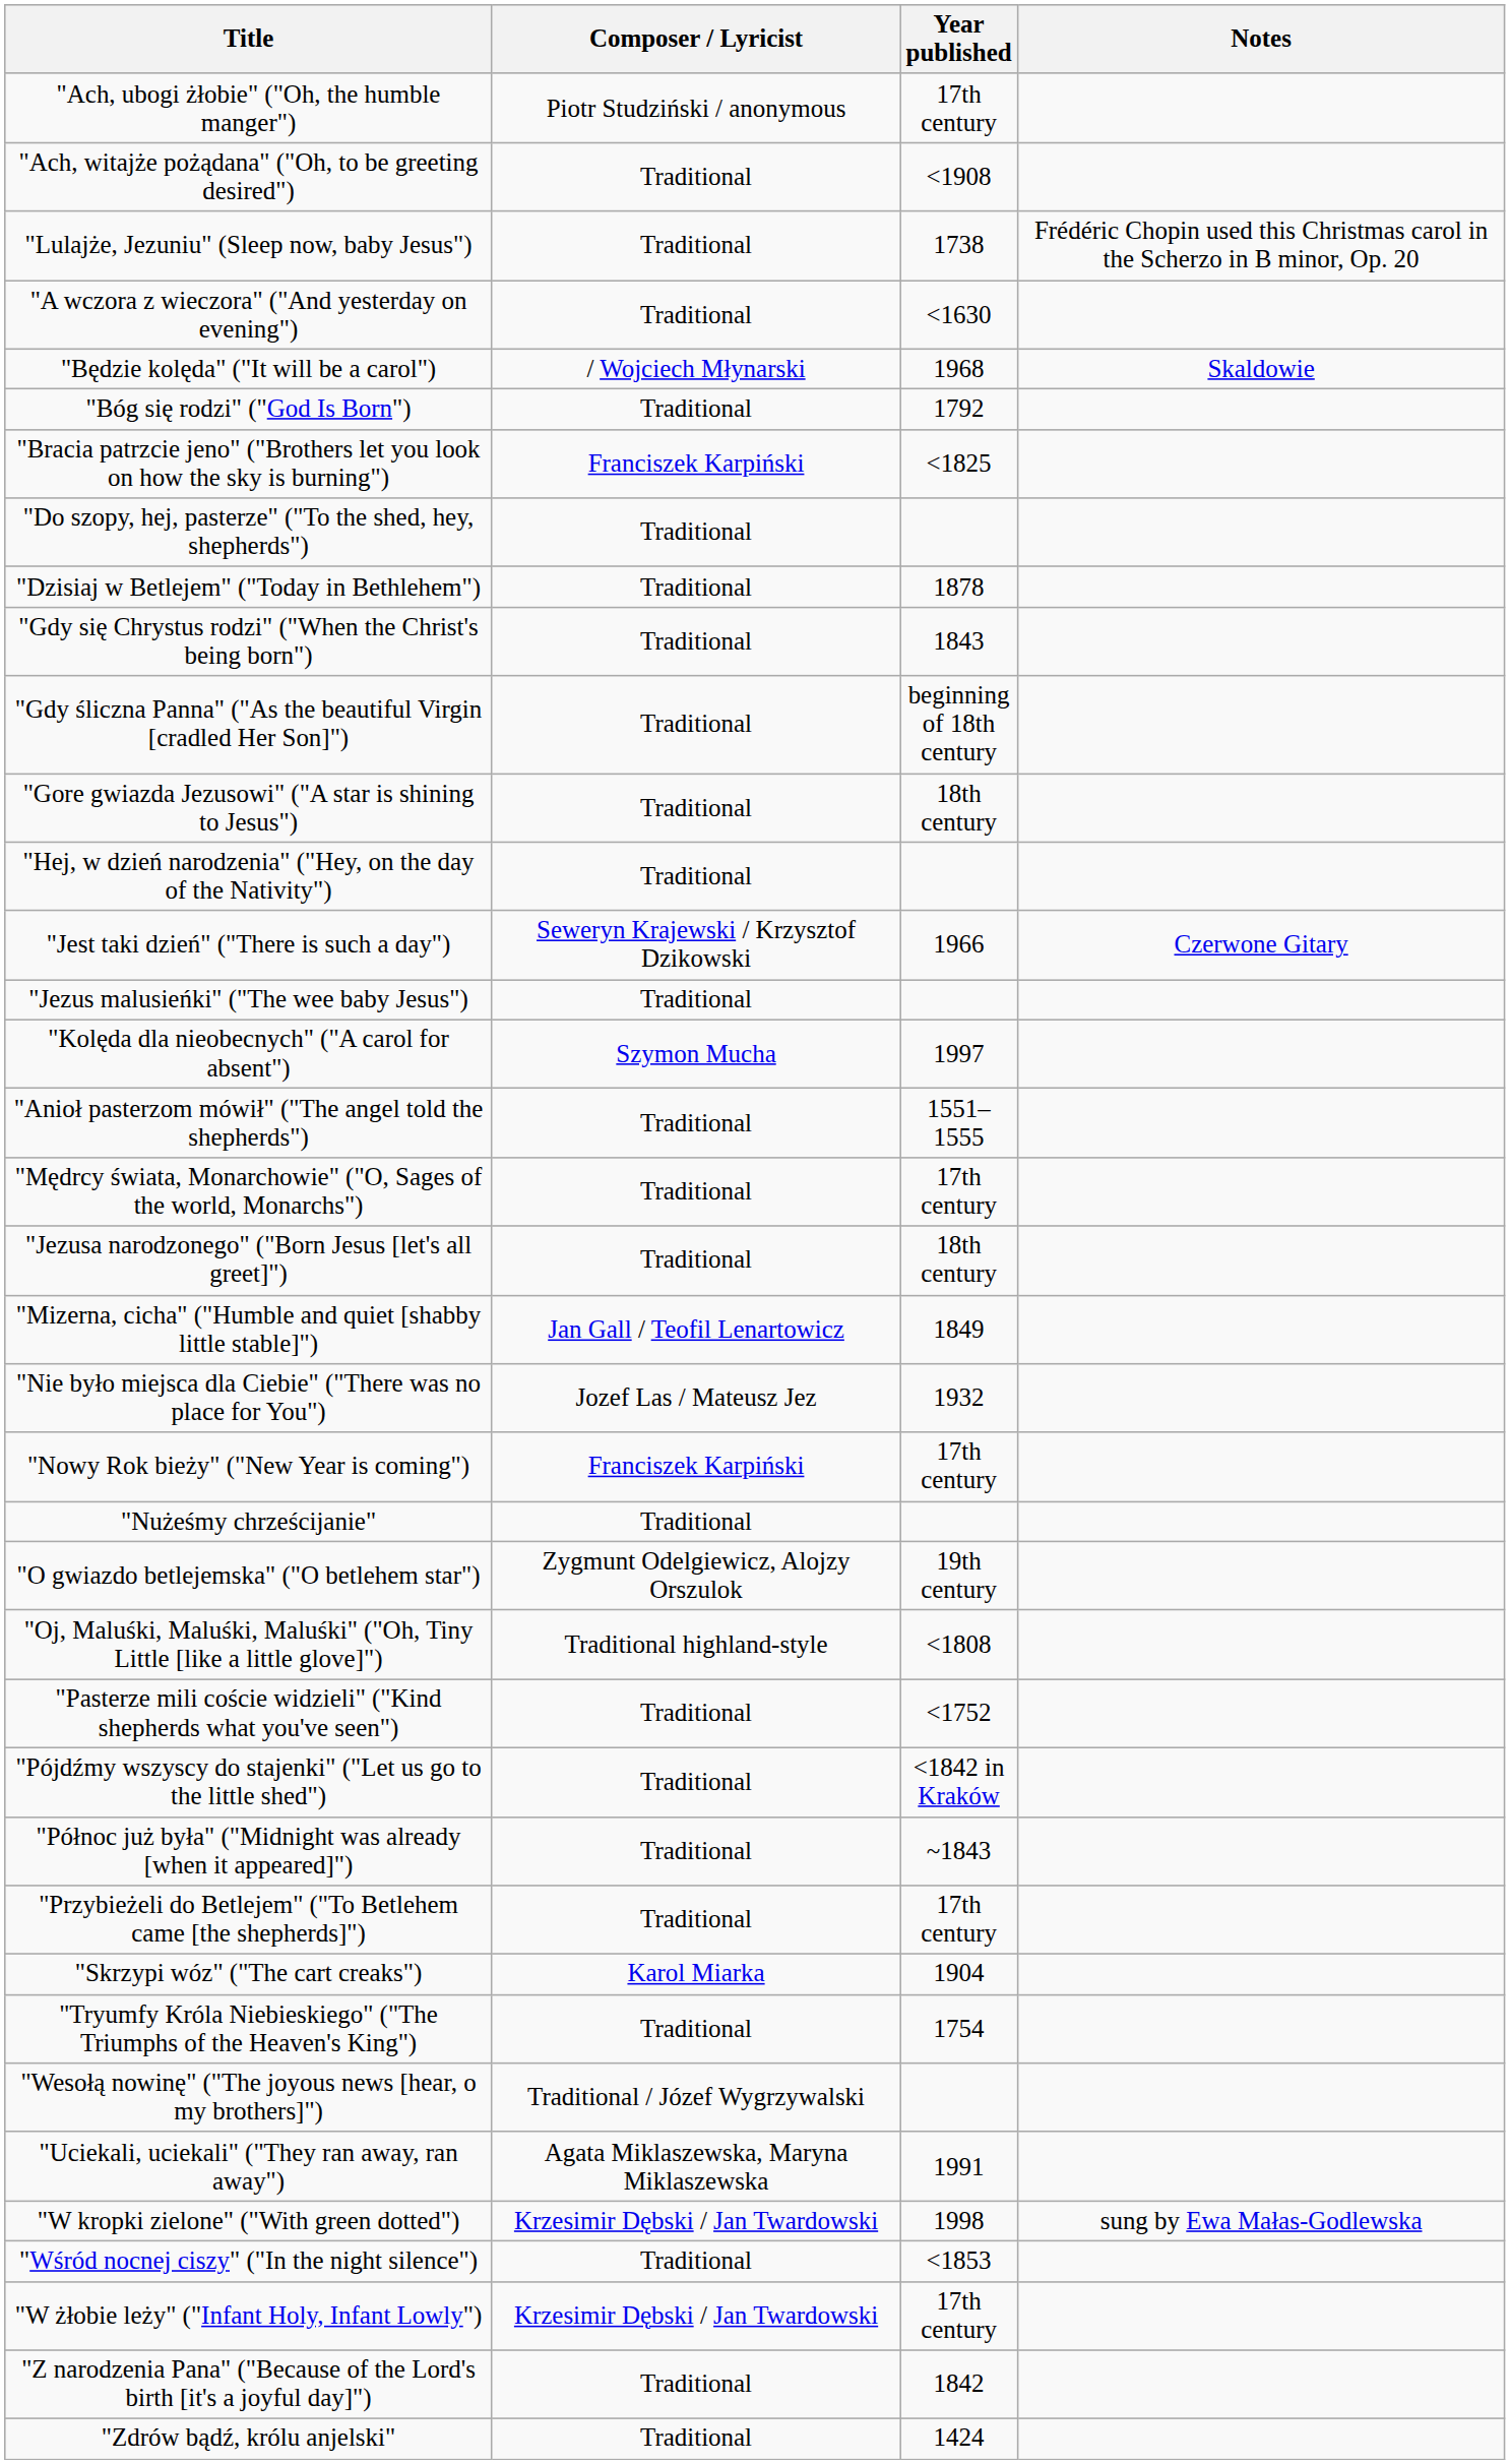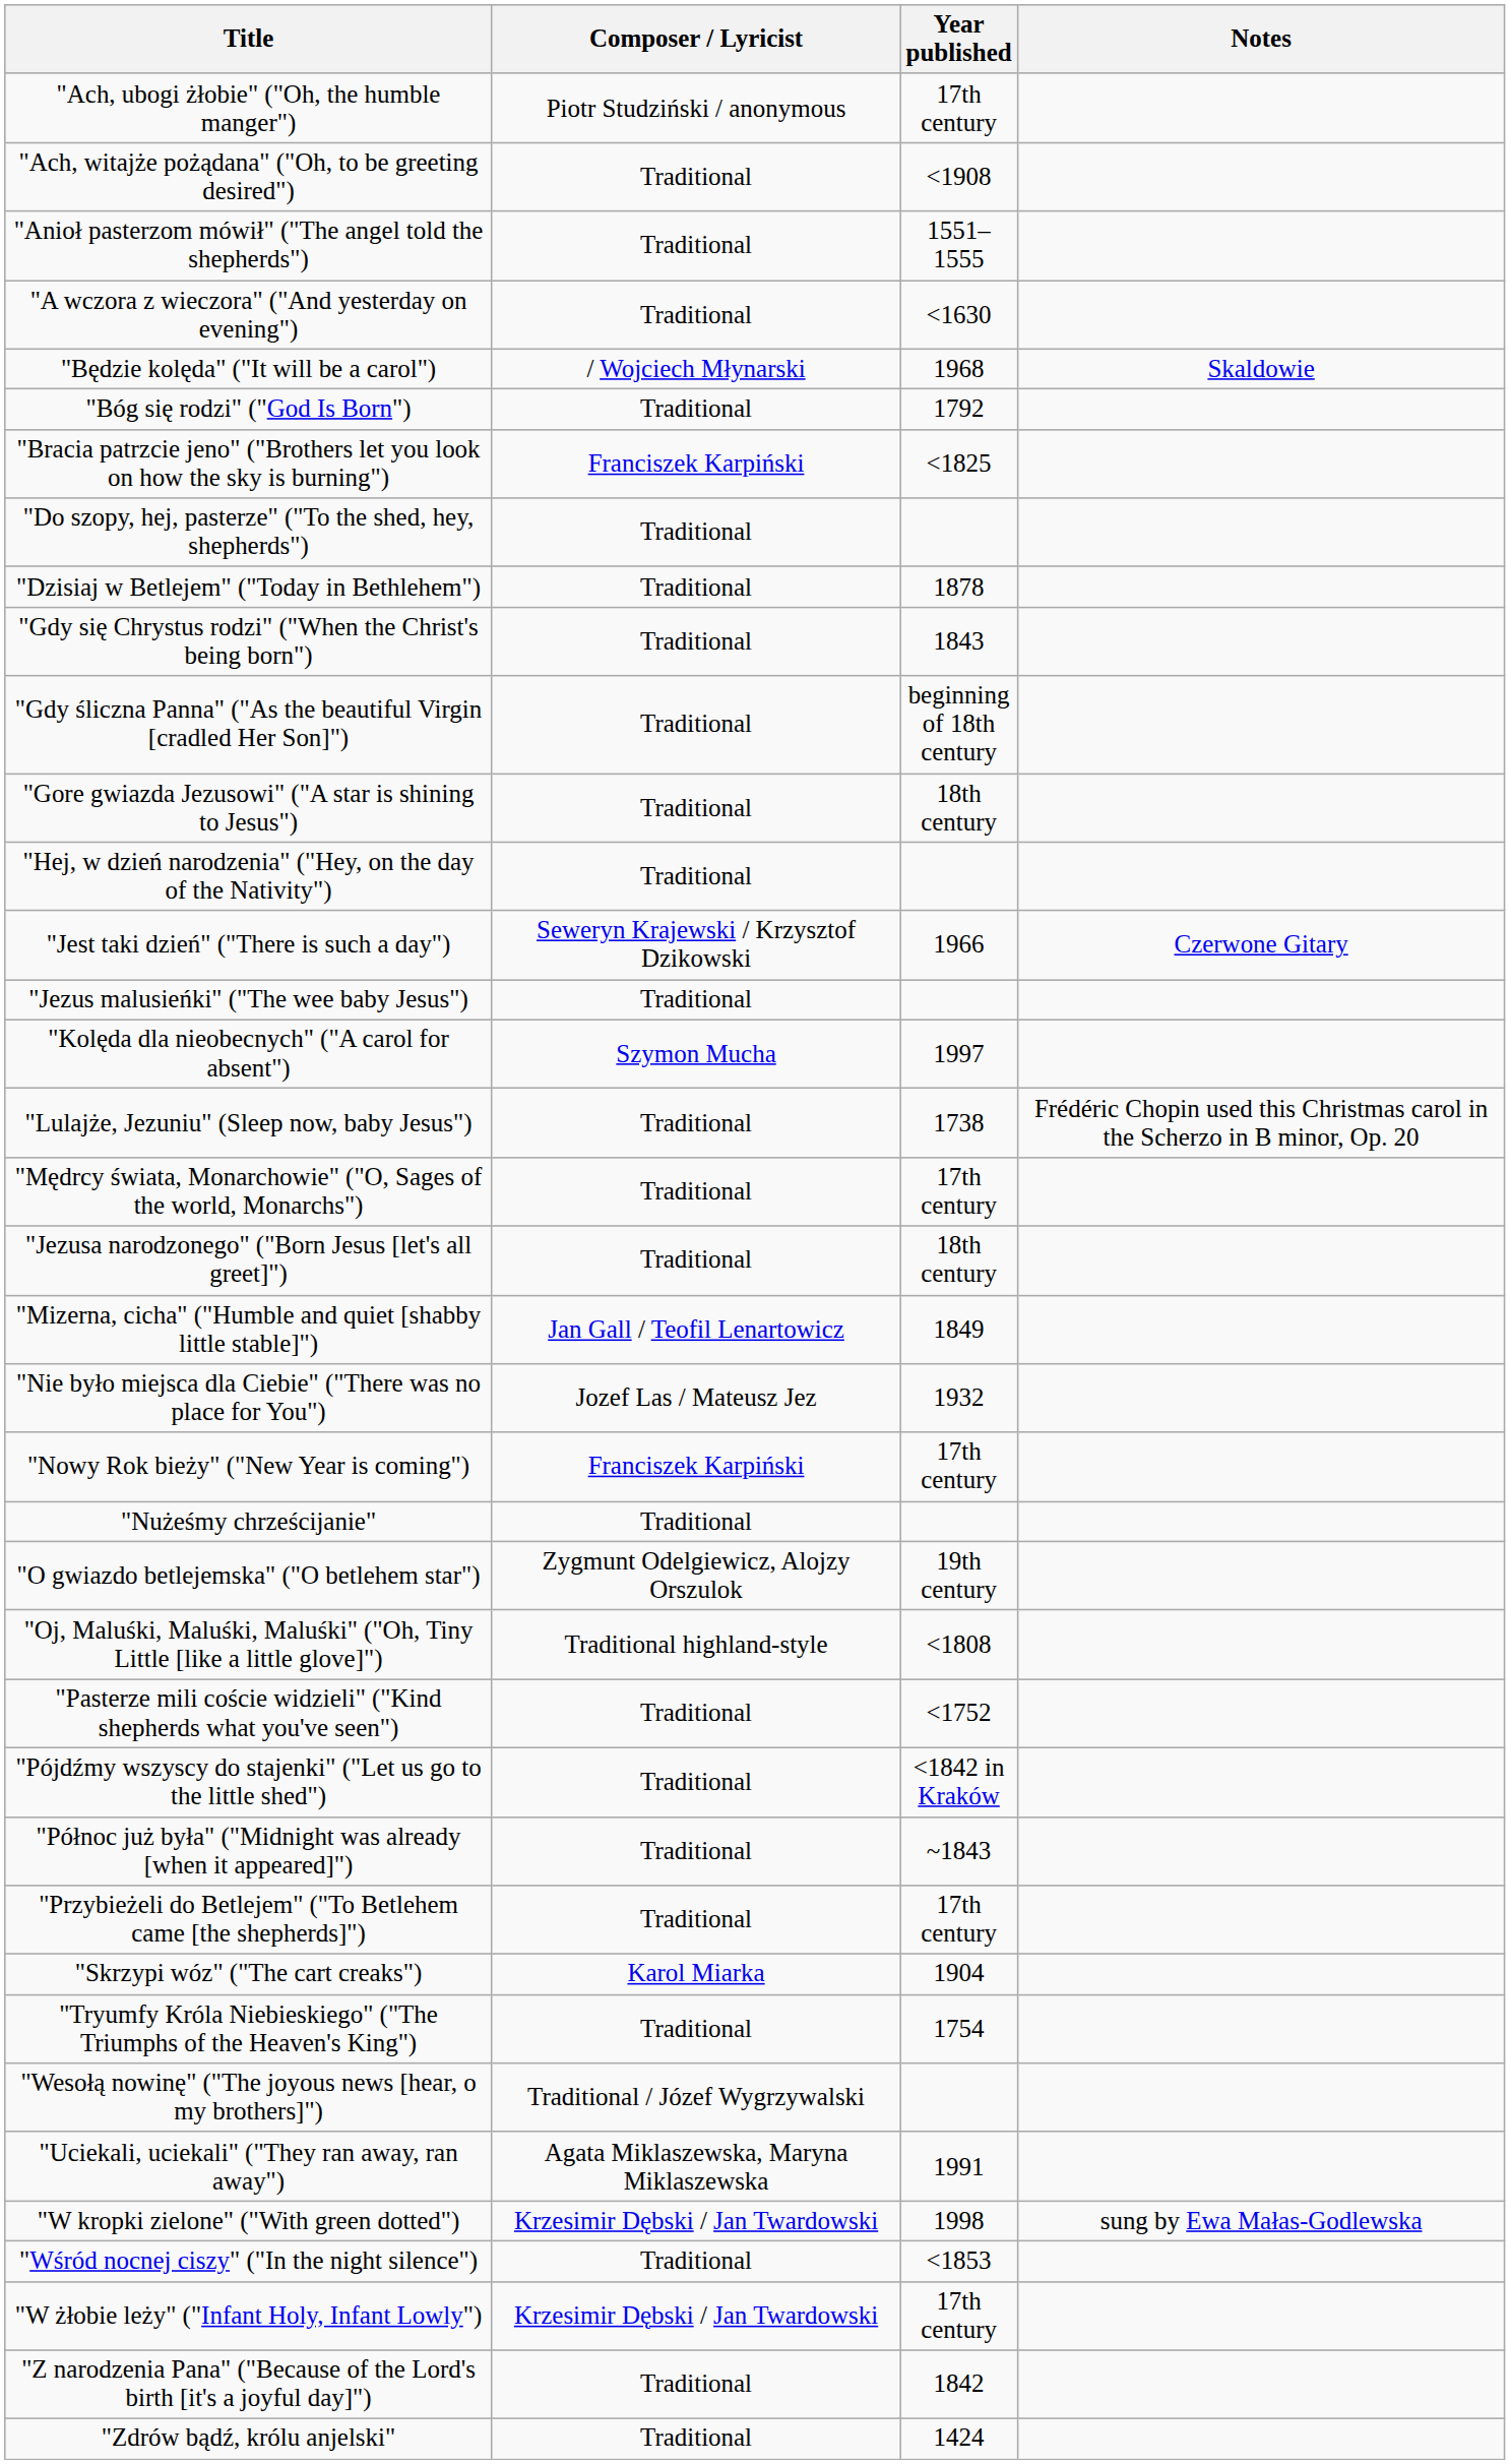rows swapped: "Anioł pasterzom mówił" ("The angel told the shepherds") <-> "Lulajże, Jezuniu" (Sleep now, baby Jesus")
